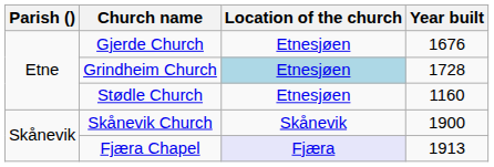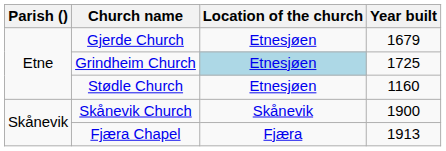Gjerde Church | Year built: 1676 -> 1679
Grindheim Church | Year built: 1728 -> 1725
Fjæra Chapel | Location of the church: lavender background -> no background
